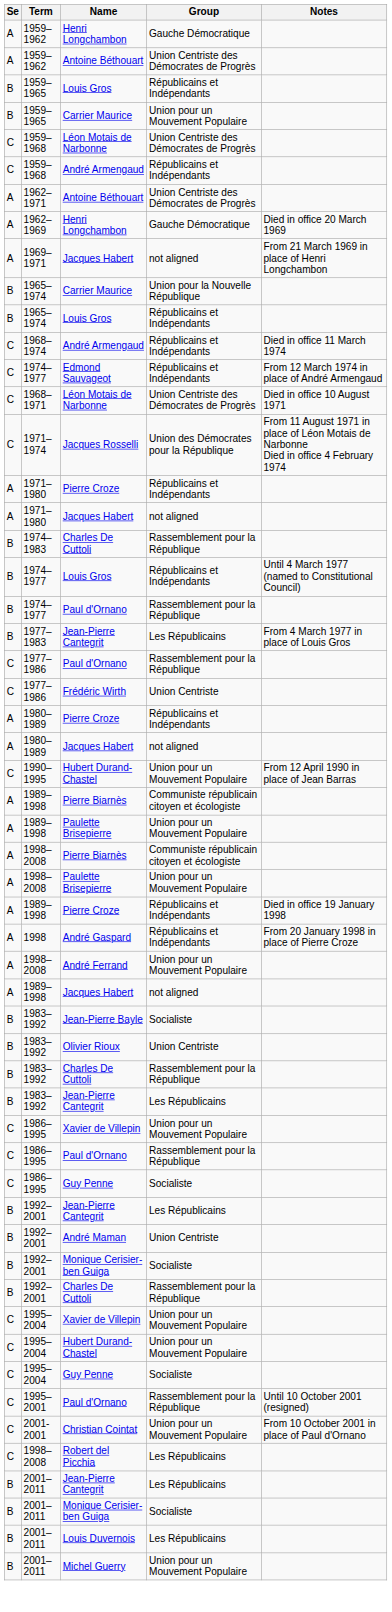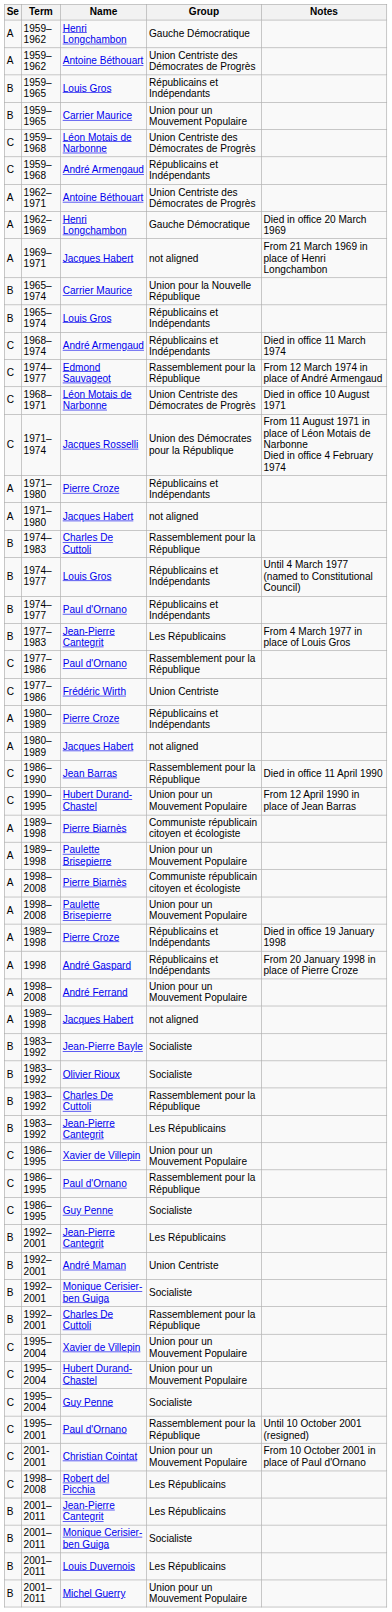Edmond Sauvageot | Group: Républicains et Indépendants -> Rassemblement pour la République
1974–1977 / Paul d'Ornano | Group: Rassemblement pour la République -> Républicains et Indépendants
+ row: C | 1986–1990 | Jean Barras | Rassemblement pour la République | Died in office 11 April 1990
Olivier Rioux | Group: Union Centriste -> Socialiste
